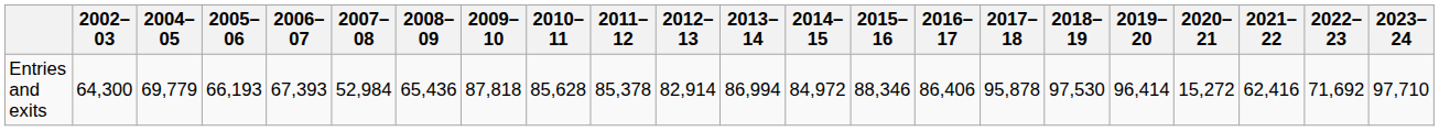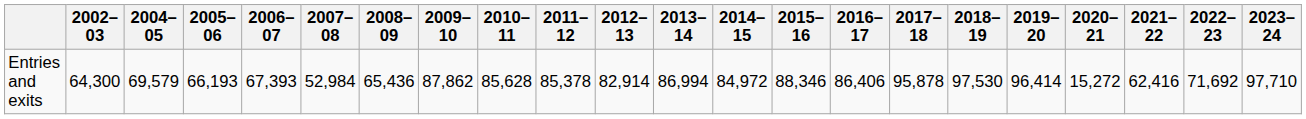Entries and exits | 2004–05: 69,779 -> 69,579
Entries and exits | 2009–10: 87,818 -> 87,862
